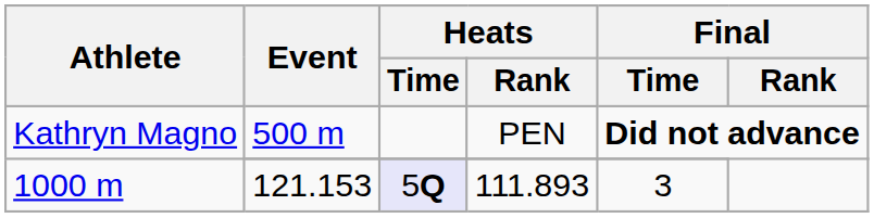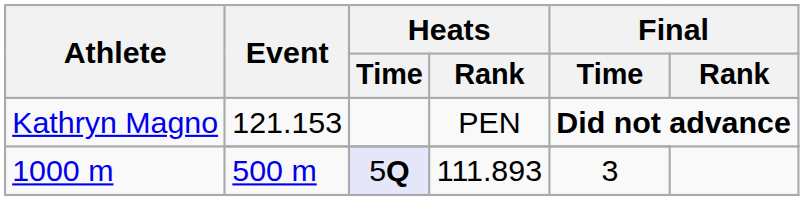Kathryn Magno / PEN | Event: 500 m -> 121.153
1000 m | Event: 121.153 -> 500 m
